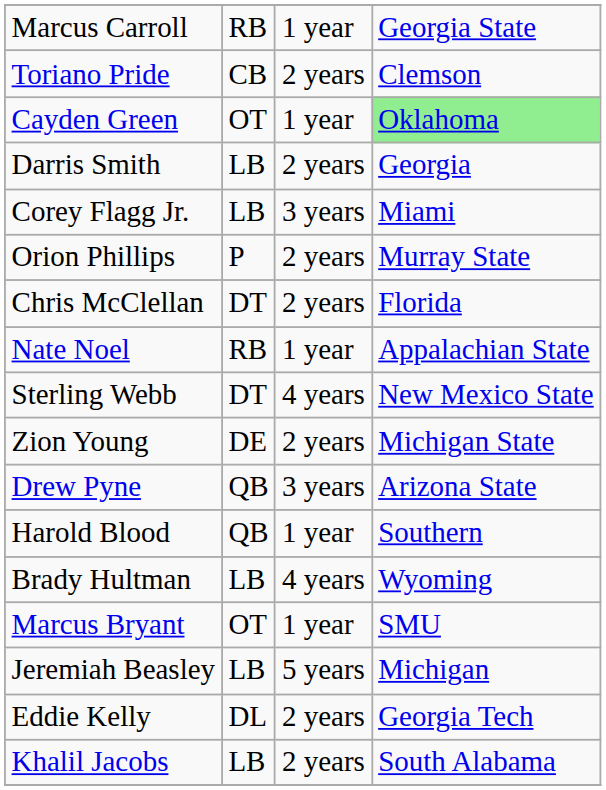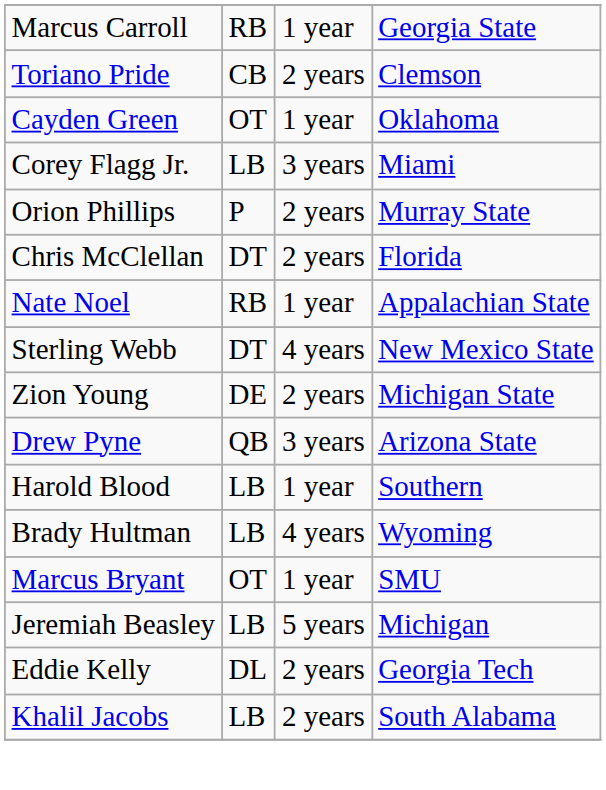Cayden Green | column 4: lightgreen background -> no background
- row: Darris Smith | LB | 2 years | Georgia
Harold Blood | column 2: QB -> LB
